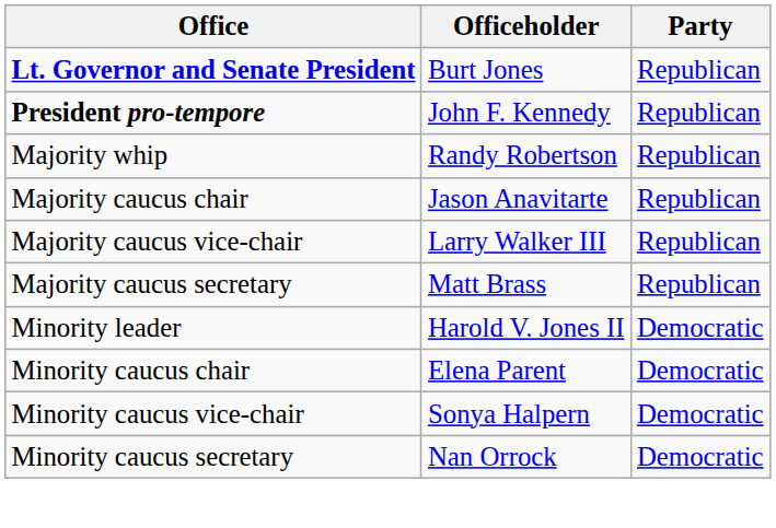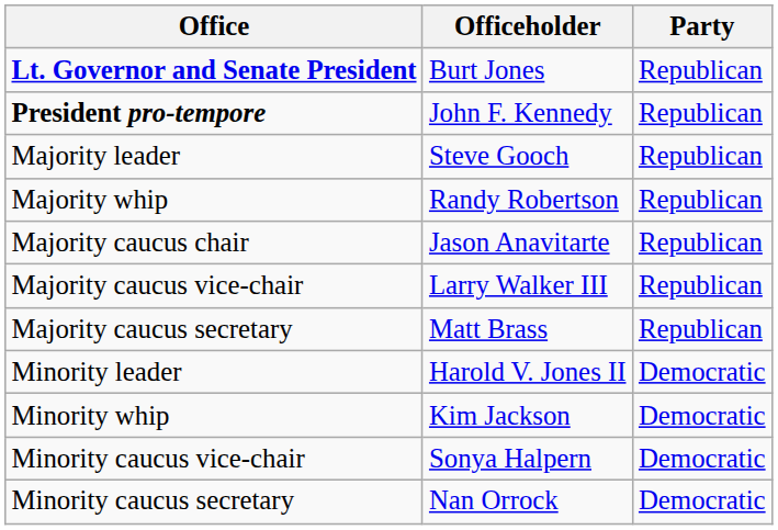+ row: Majority leader | Steve Gooch | Republican
+ row: Minority whip | Kim Jackson | Democratic
- row: Minority caucus chair | Elena Parent | Democratic
